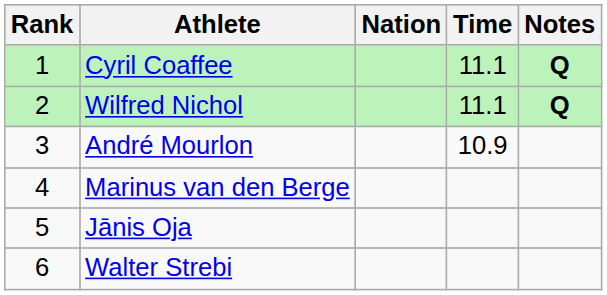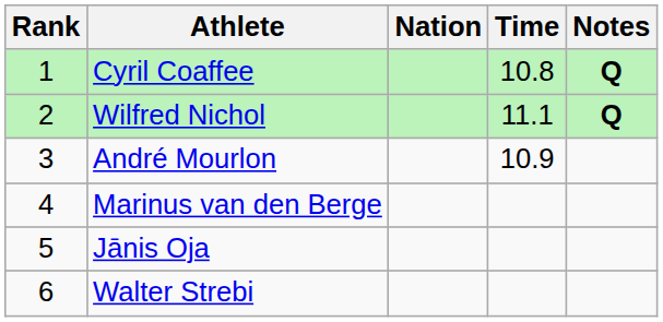Cyril Coaffee | Time: 11.1 -> 10.8
